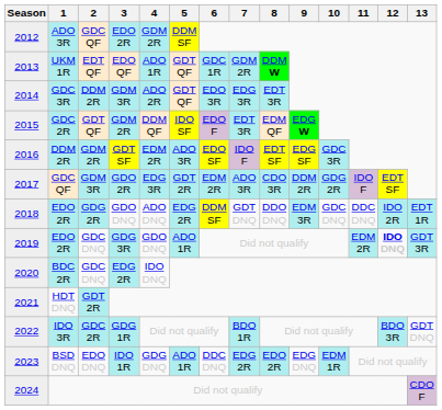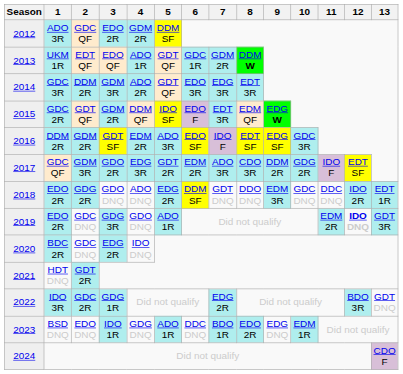GDG 1R | 7: BDO 1R -> EDG 2R
IDO 1R | 7: EDG 2R -> BDO 1R
